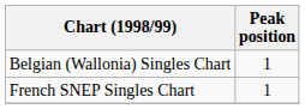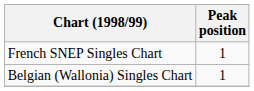rows swapped: Belgian (Wallonia) Singles Chart <-> French SNEP Singles Chart
